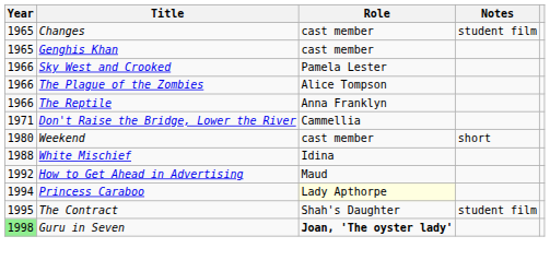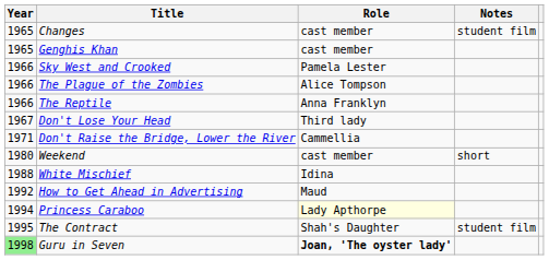+ row: 1967 | Don't Lose Your Head | Third lady
